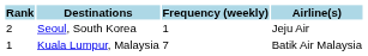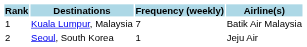rows swapped: Kuala Lumpur, Malaysia <-> Seoul, South Korea
